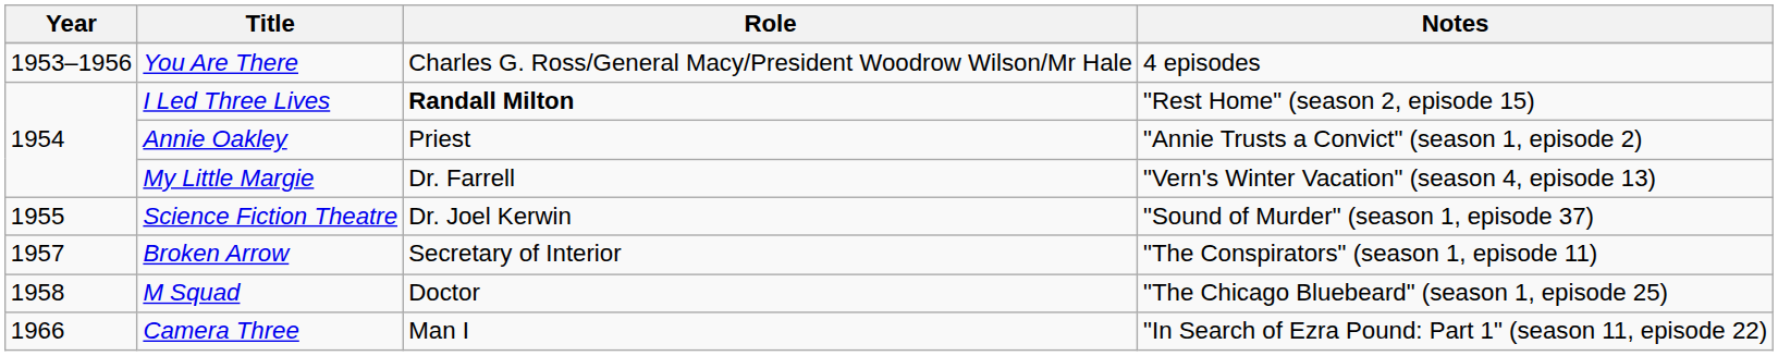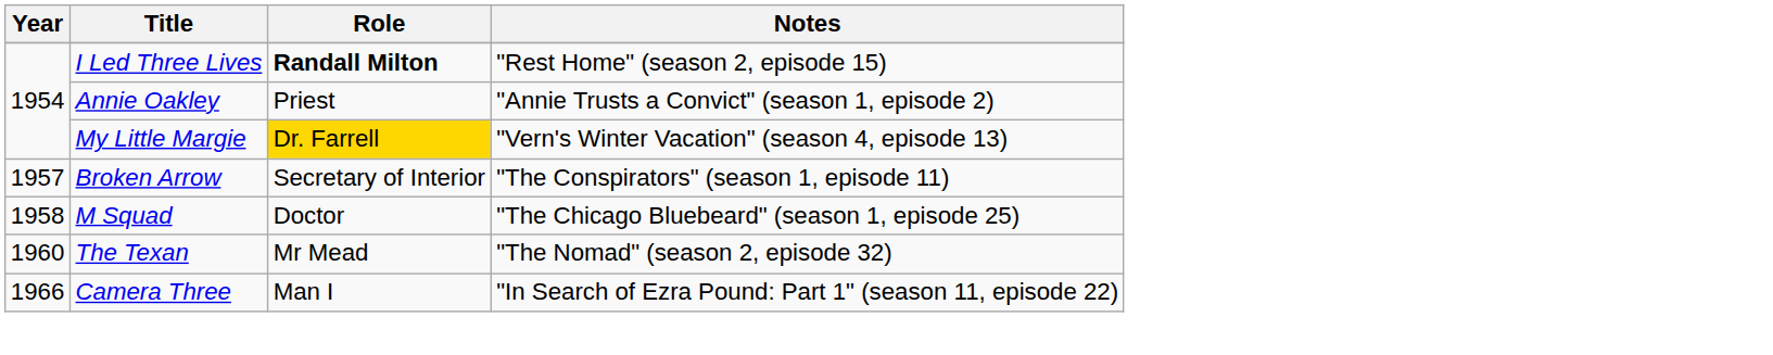- row: 1953–1956 | You Are There | Charles G. Ross/General Macy/President Woodrow Wilson/Mr Hale | 4 episodes
My Little Margie | Role: no background -> gold background
- row: 1955 | Science Fiction Theatre | Dr. Joel Kerwin | "Sound of Murder" (season 1, episode 37)
+ row: 1960 | The Texan | Mr Mead | "The Nomad" (season 2, episode 32)
